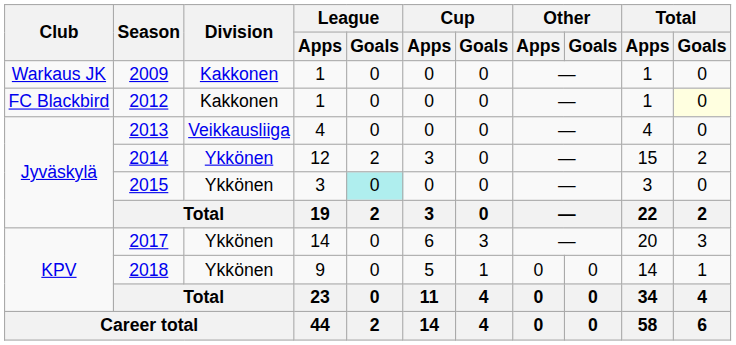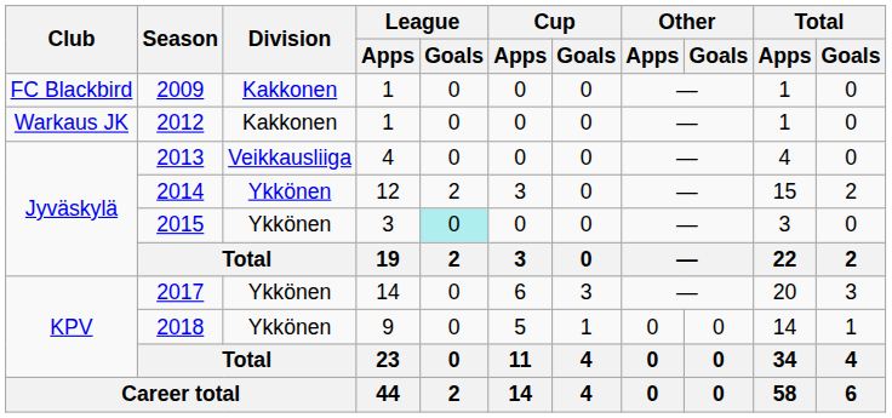2009 | Club: Warkaus JK -> FC Blackbird
2012 | Club: FC Blackbird -> Warkaus JK
2012 | Total / Goals: lightyellow background -> no background
